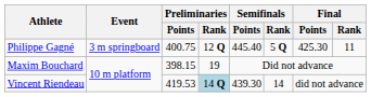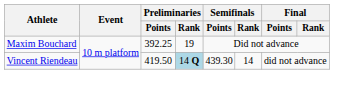- row: Philippe Gagné | 3 m springboard | 400.75 | 12 Q | 445.40 | 5 Q | 425.30 | 11
Maxim Bouchard | Preliminaries / Points: 398.15 -> 392.25
Vincent Riendeau | Preliminaries / Points: 419.53 -> 419.50
